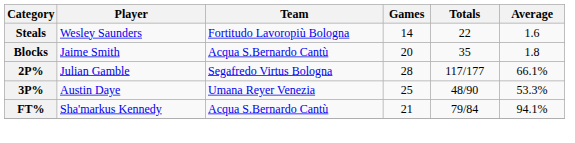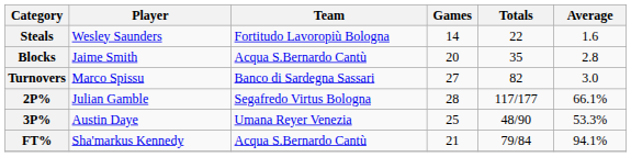Blocks | Average: 1.8 -> 2.8
+ row: Turnovers | Marco Spissu | Banco di Sardegna Sassari | 27 | 82 | 3.0
